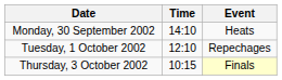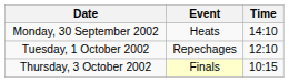columns swapped: Time <-> Event
